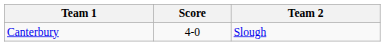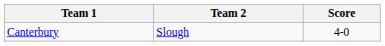columns swapped: Team 2 <-> Score
